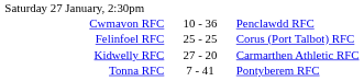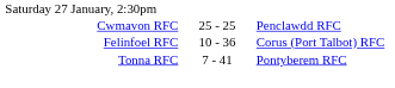Cwmavon RFC | column 2: 10 - 36 -> 25 - 25
Felinfoel RFC | column 2: 25 - 25 -> 10 - 36
- row: Kidwelly RFC | 27 - 20 | Carmarthen Athletic RFC
